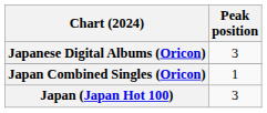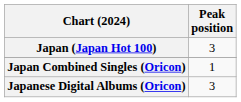rows swapped: Japan (Japan Hot 100) <-> Japanese Digital Albums (Oricon)
